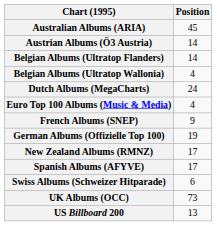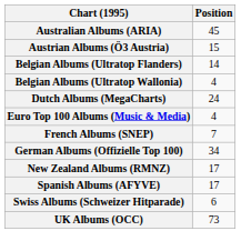Austrian Albums (Ö3 Austria) | Position: 14 -> 15
French Albums (SNEP) | Position: 9 -> 7
German Albums (Offizielle Top 100) | Position: 19 -> 34
- row: US Billboard 200 | 13
